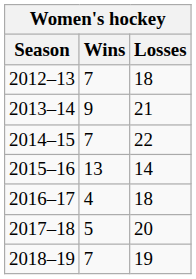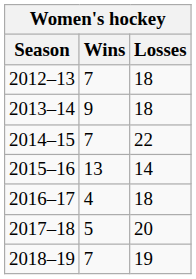2013–14 | Losses: 21 -> 18
